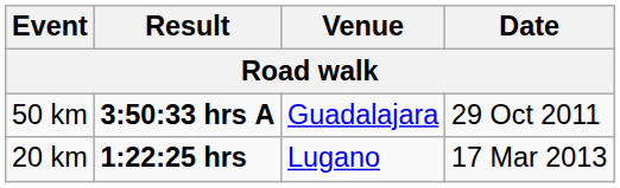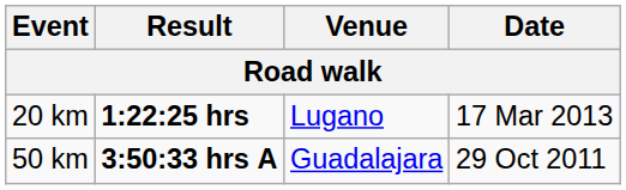rows swapped: 20 km <-> 50 km
